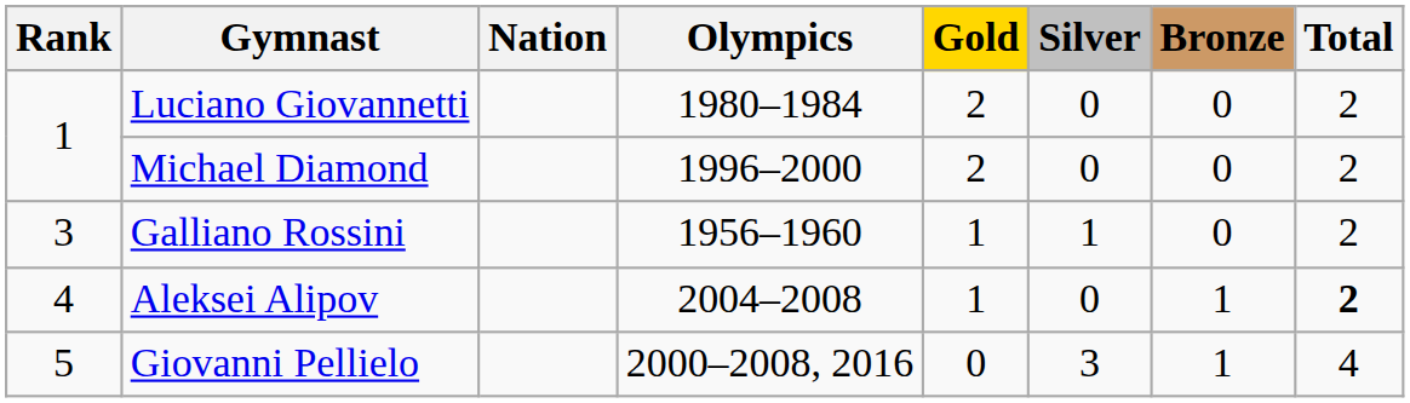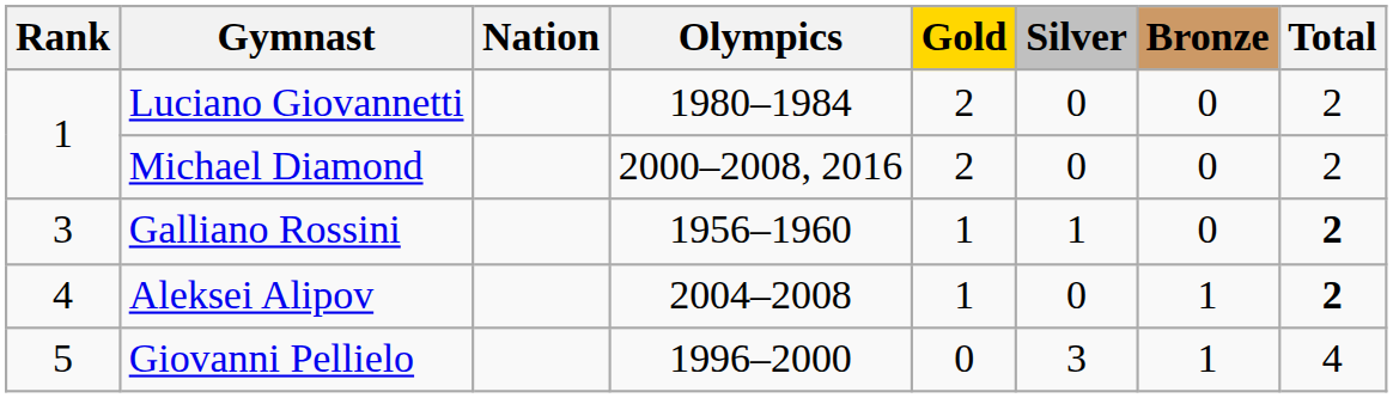Michael Diamond | Olympics: 1996–2000 -> 2000–2008, 2016
Galliano Rossini | Total: normal -> bold
Giovanni Pellielo | Olympics: 2000–2008, 2016 -> 1996–2000
